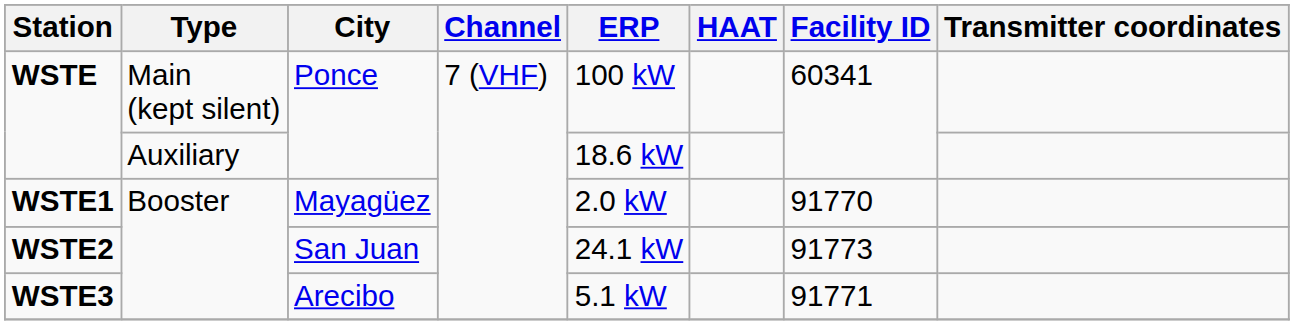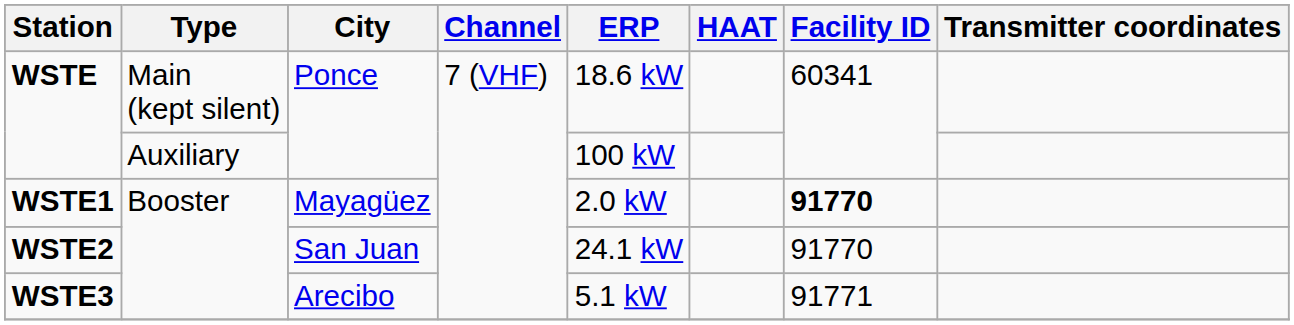WSTE / Main (kept silent) | ERP: 100 kW -> 18.6 kW
WSTE / Auxiliary | ERP: 18.6 kW -> 100 kW
WSTE1 | Facility ID: normal -> bold
WSTE2 | Facility ID: 91773 -> 91770
